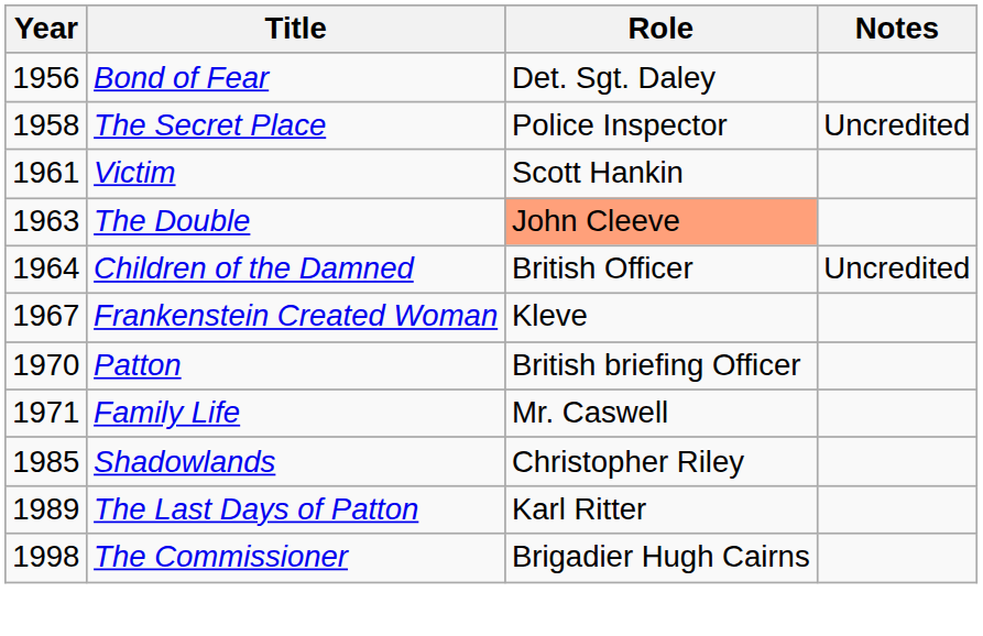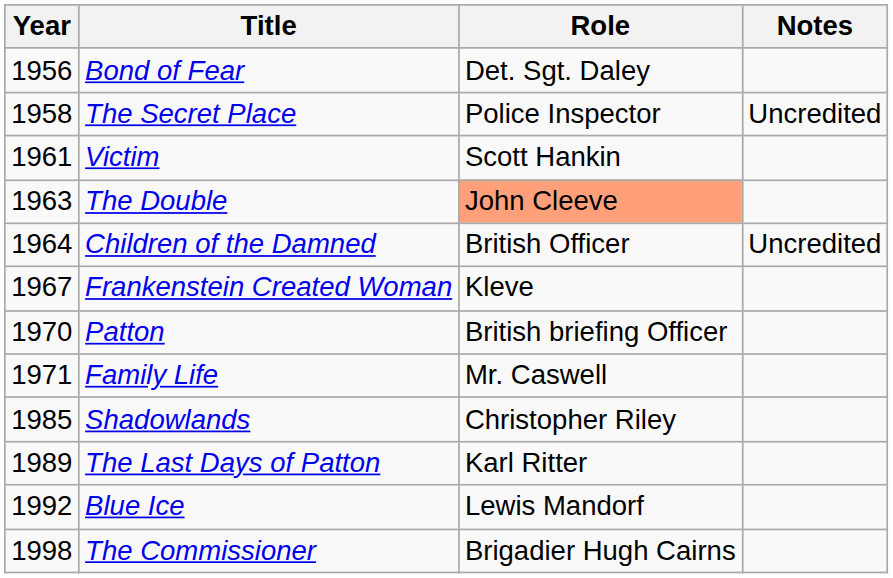+ row: 1992 | Blue Ice | Lewis Mandorf
